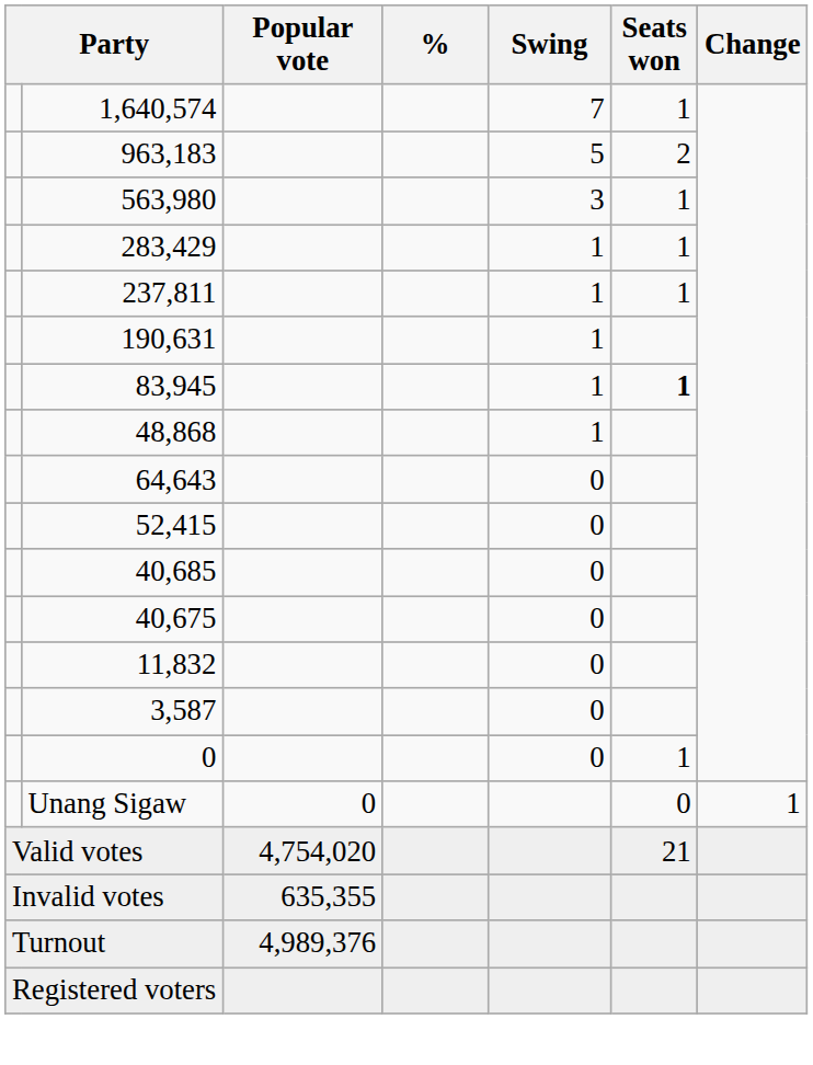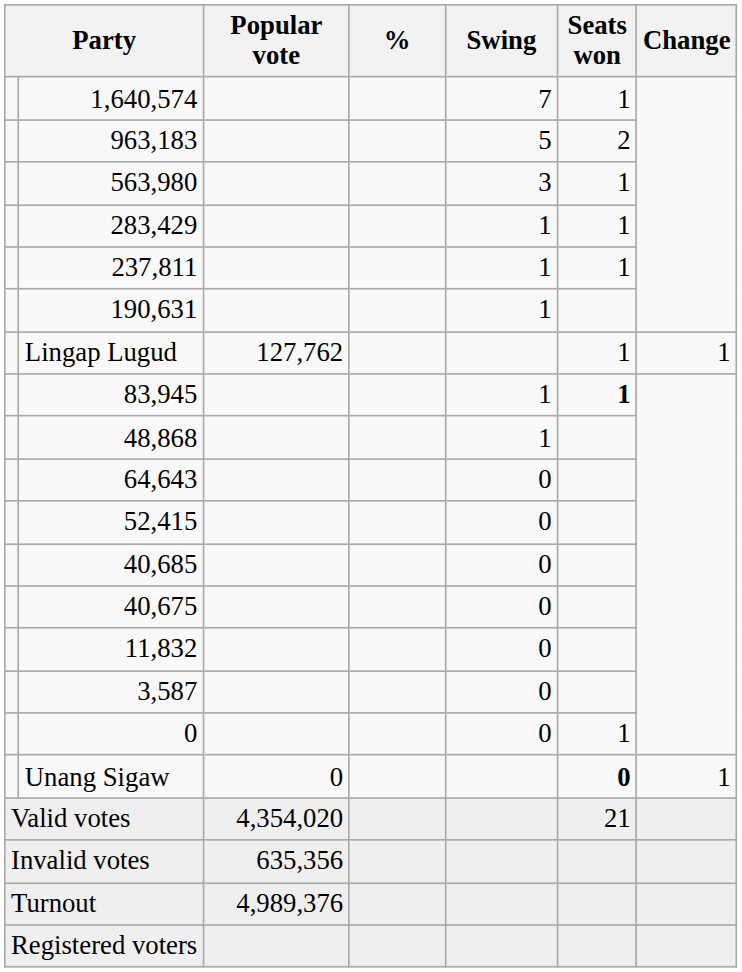+ row: Lingap Lugud | 127,762 | 1 | 1
Unang Sigaw | Seats won: normal -> bold
Valid votes | Popular vote: 4,754,020 -> 4,354,020
Invalid votes | Popular vote: 635,355 -> 635,356
